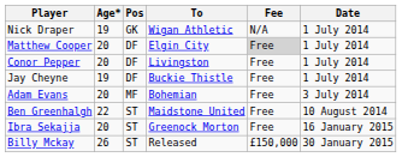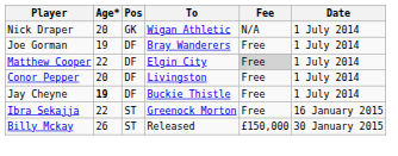Nick Draper | Age*: 19 -> 20
+ row: Joe Gorman | 19 | DF | Bray Wanderers | Free | 1 July 2014
Matthew Cooper | Age*: 20 -> 22
Jay Cheyne | Age*: normal -> bold
- row: Adam Evans | 20 | MF | Bohemian | Free | 3 July 2014
- row: Ben Greenhalgh | 22 | ST | Maidstone United | Free | 10 August 2014
Ibra Sekajja | Age*: 20 -> 22
